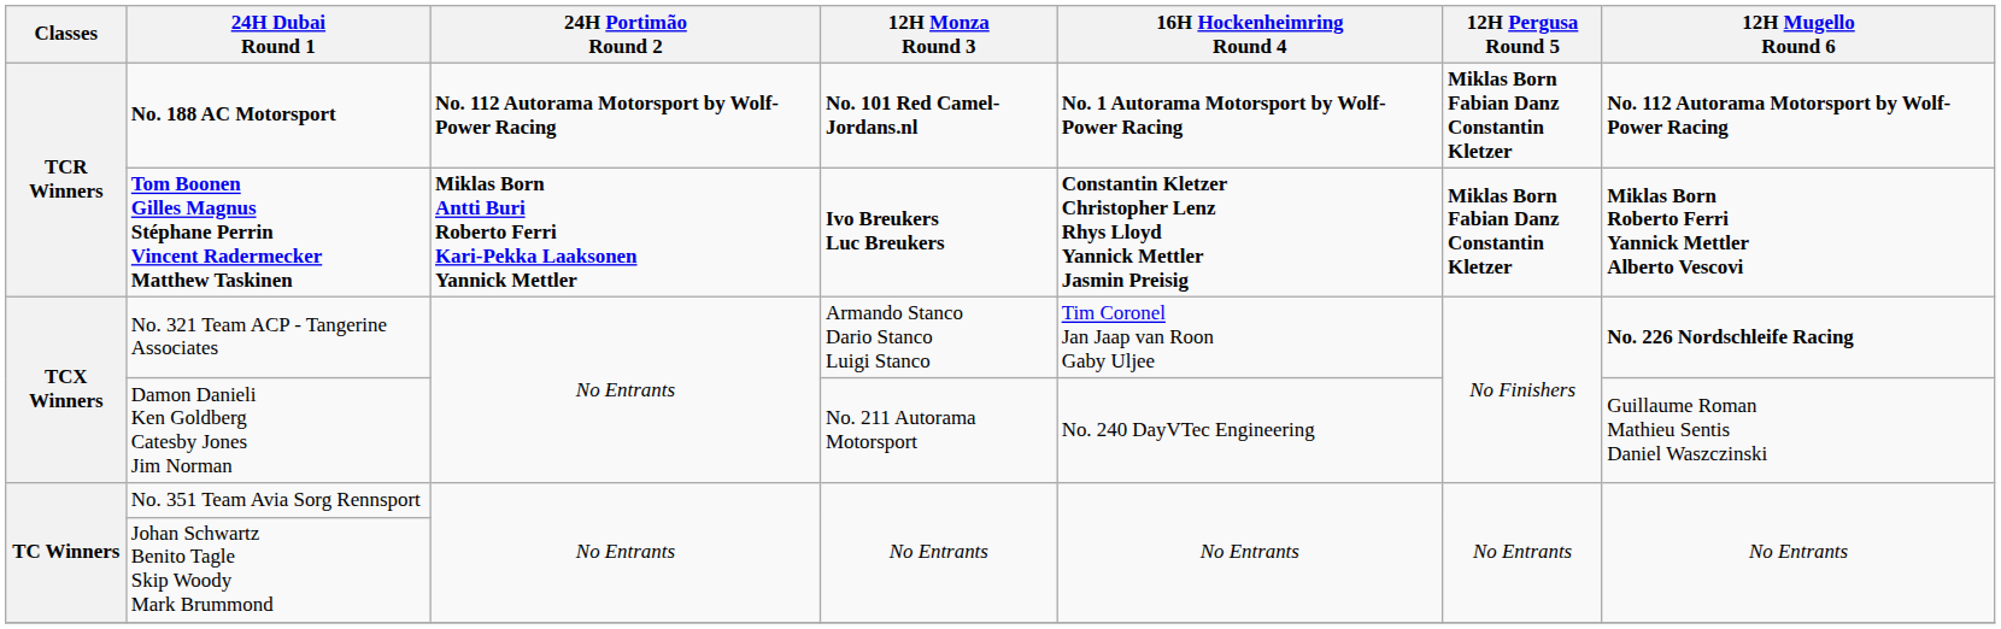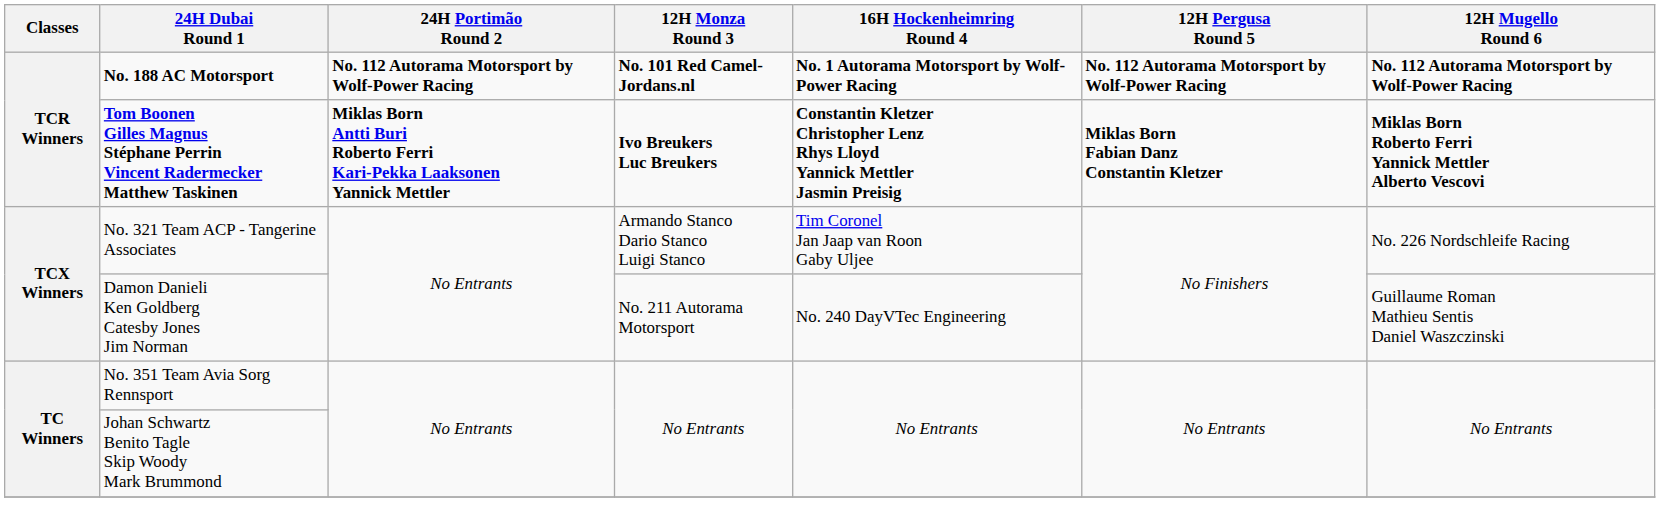No. 188 AC Motorsport | 12H Pergusa Round 5: Miklas Born Fabian Danz Constantin Kletzer -> No. 112 Autorama Motorsport by Wolf-Power Racing
No. 321 Team ACP - Tangerine Associates | 12H Mugello Round 6: bold -> normal
